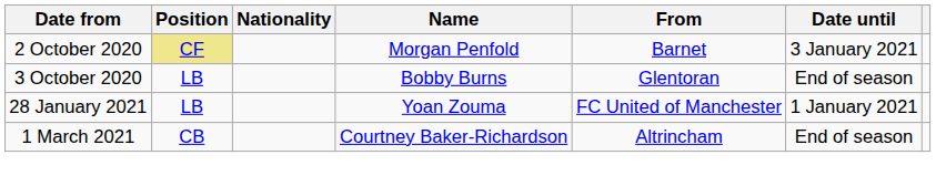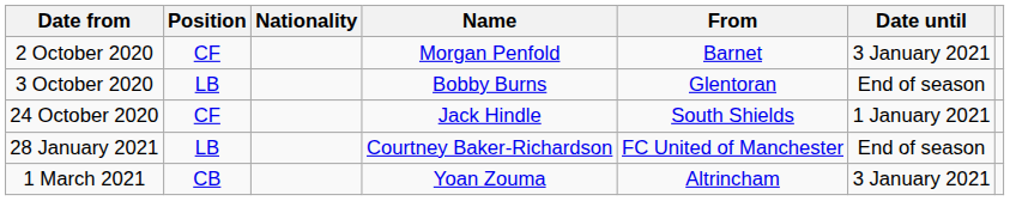2 October 2020 | Position: khaki background -> no background
+ row: 24 October 2020 | CF | Jack Hindle | South Shields | 1 January 2021
28 January 2021 | Name: Yoan Zouma -> Courtney Baker-Richardson
28 January 2021 | Date until: 1 January 2021 -> End of season
1 March 2021 | Name: Courtney Baker-Richardson -> Yoan Zouma
1 March 2021 | Date until: End of season -> 3 January 2021
